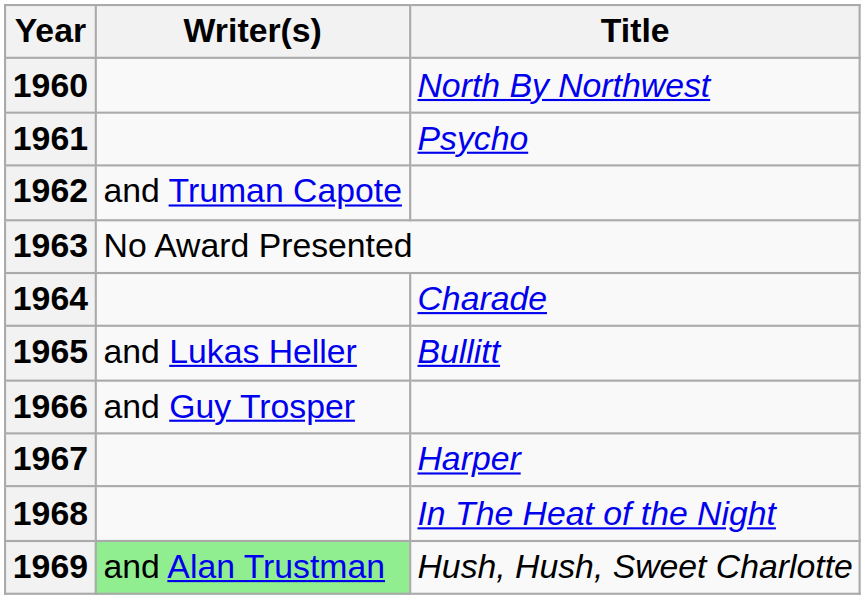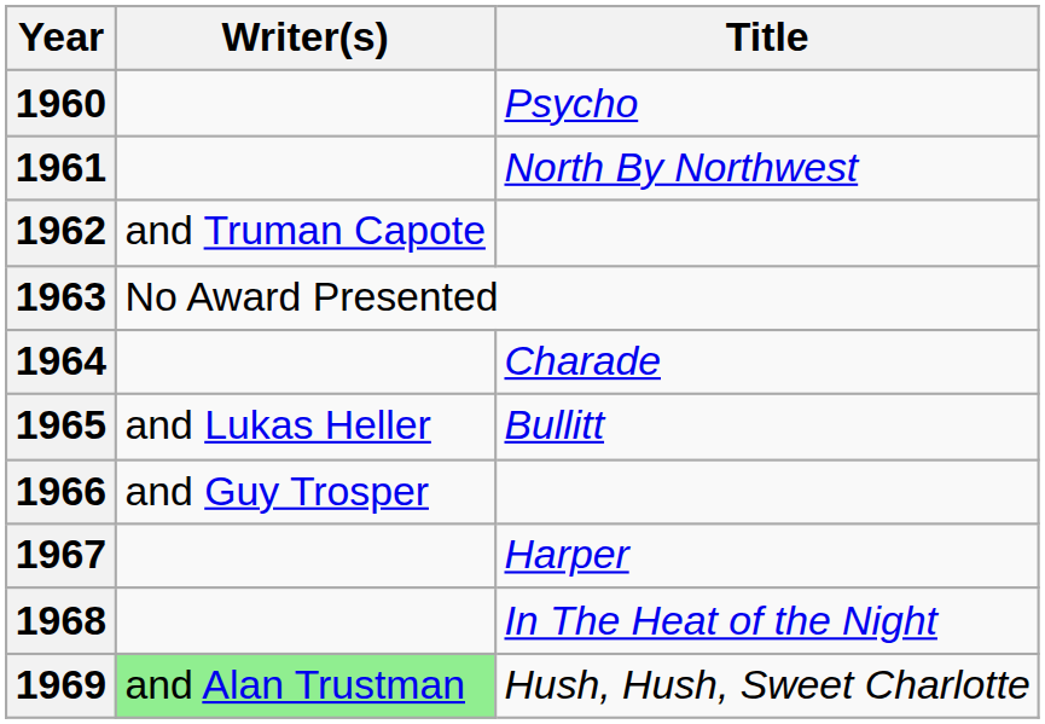1960 | Title: North By Northwest -> Psycho
1961 | Title: Psycho -> North By Northwest
